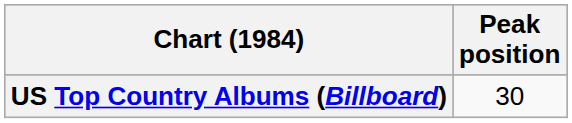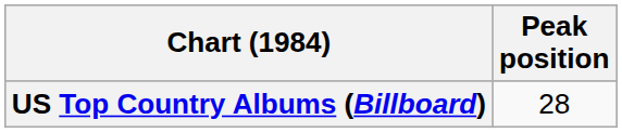US Top Country Albums (Billboard) | Peak position: 30 -> 28
